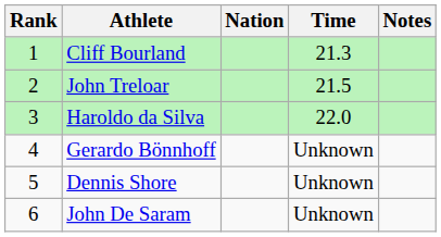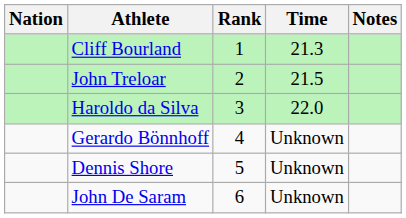columns swapped: Rank <-> Nation
